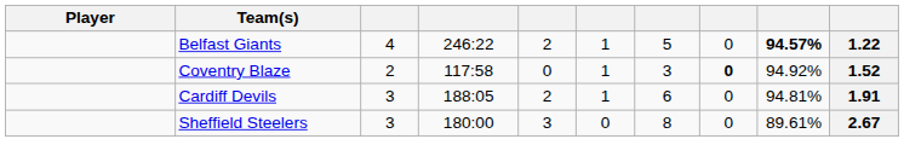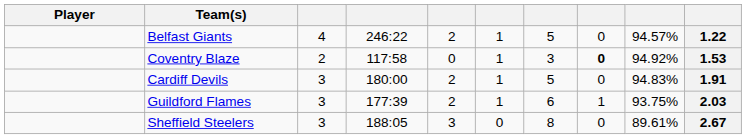Belfast Giants | column 9: bold -> normal
Coventry Blaze | column 10: 1.52 -> 1.53
Cardiff Devils | column 4: 188:05 -> 180:00
Cardiff Devils | column 7: 6 -> 5
Cardiff Devils | column 9: 94.81% -> 94.83%
+ row: Guildford Flames | 3 | 177:39 | 2 | 1 | 6 | 1 | 93.75% | 2.03
Sheffield Steelers | column 4: 180:00 -> 188:05
